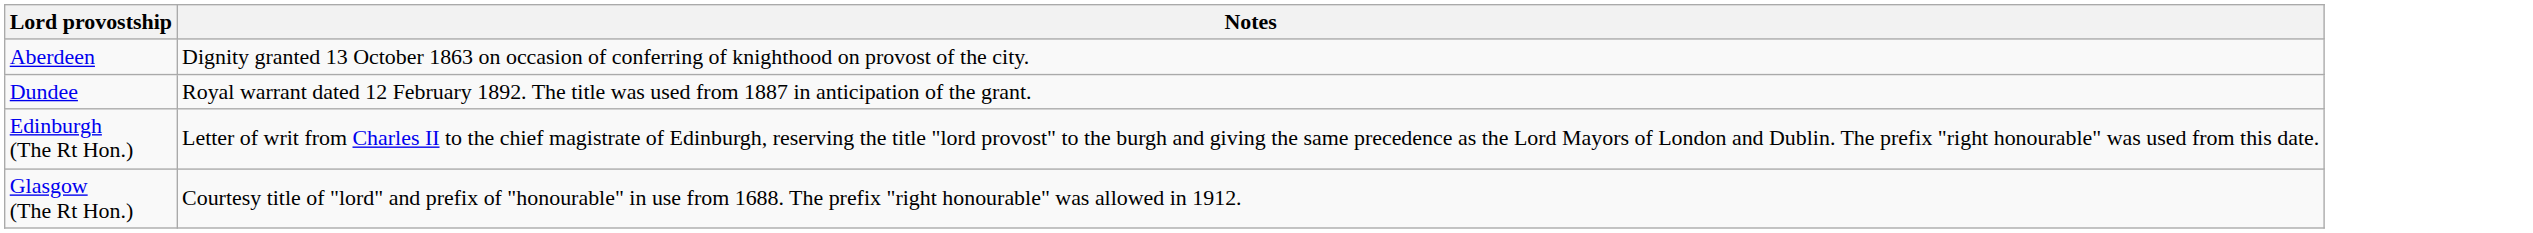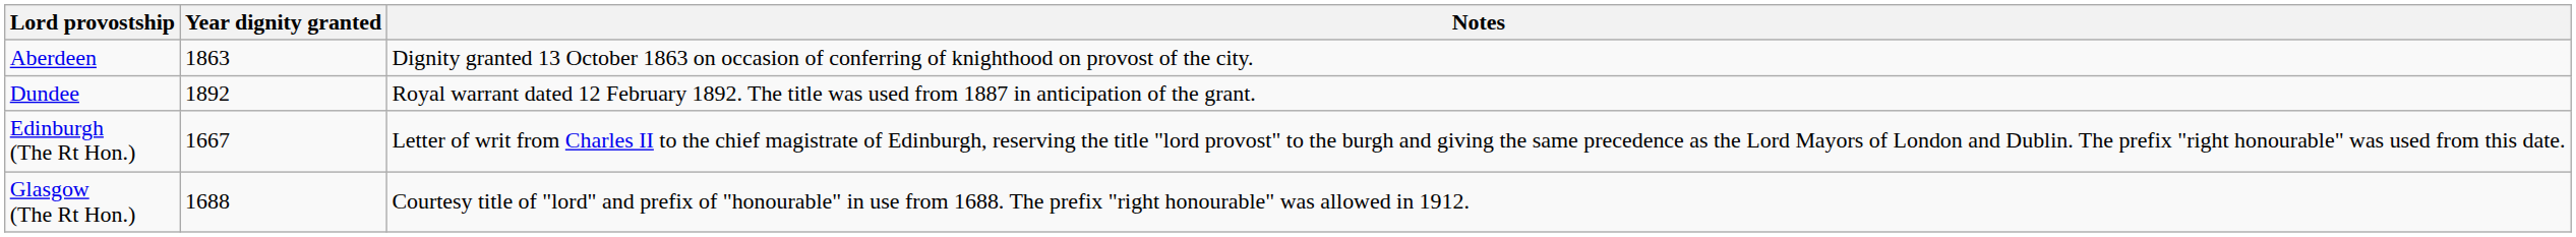+ column: Year dignity granted | 1863 | 1892 | 1667 | 1688
